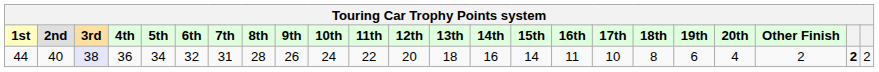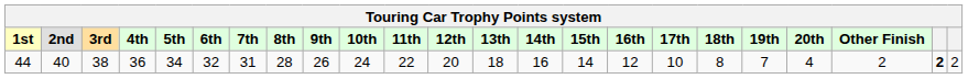44 | 3rd: lavender background -> no background
44 | 16th: 11 -> 12
44 | 19th: 6 -> 7
